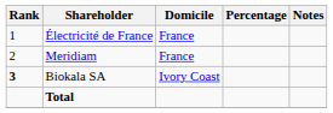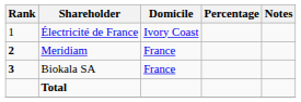Électricité de France | Domicile: France -> Ivory Coast
Meridiam | Rank: normal -> bold
Biokala SA | Domicile: Ivory Coast -> France
